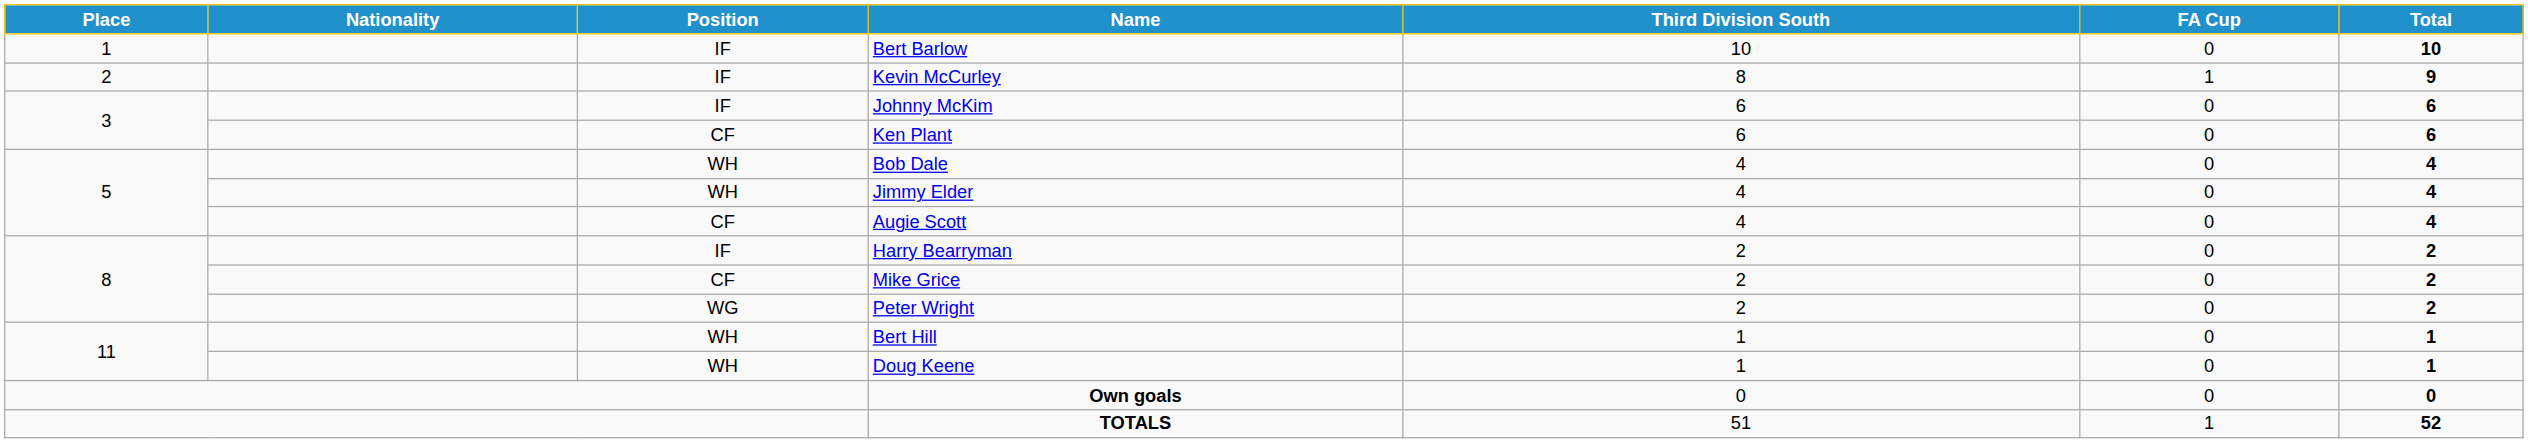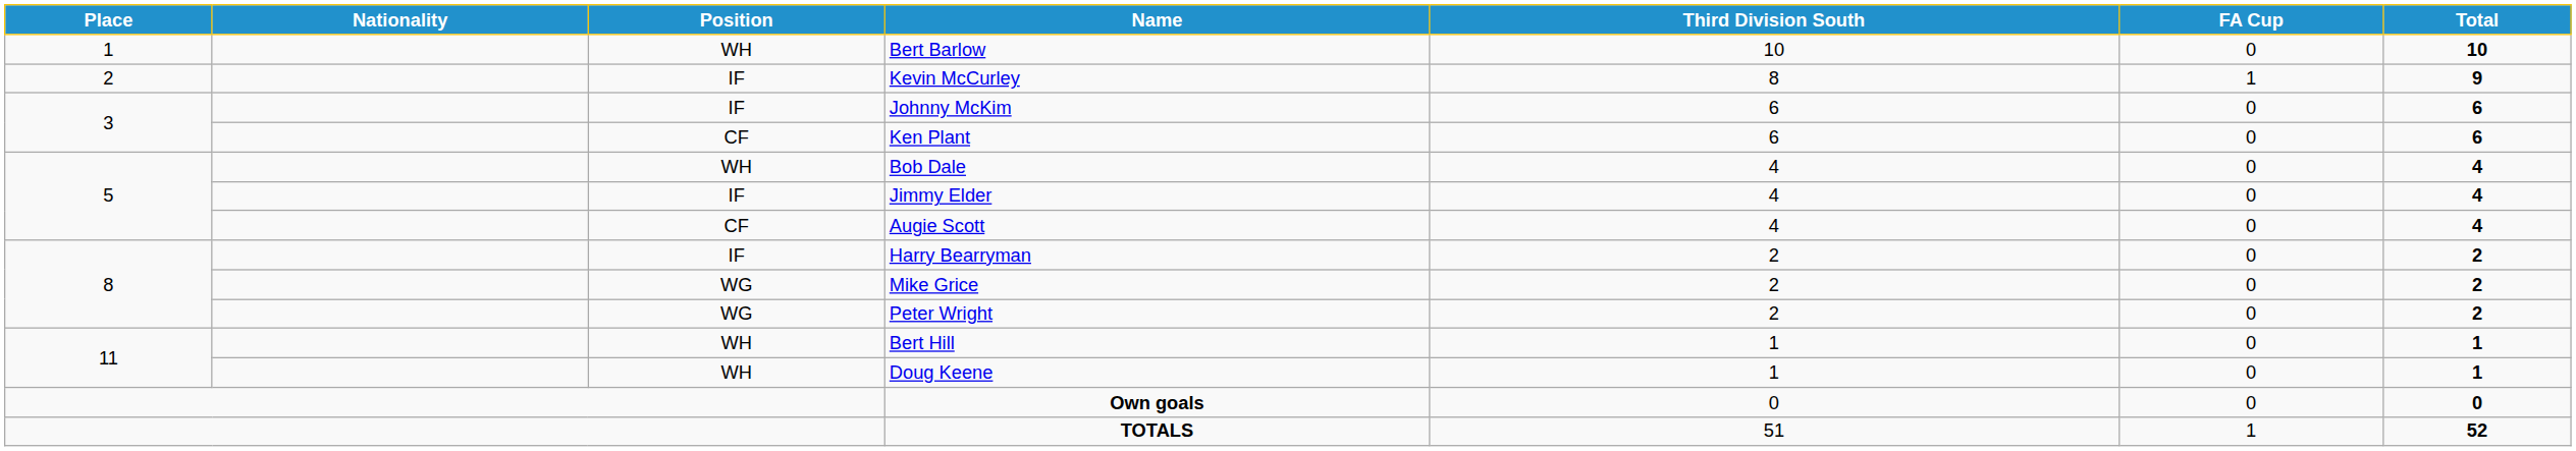Bert Barlow | Position: IF -> WH
Jimmy Elder | Position: WH -> IF
Mike Grice | Position: CF -> WG
